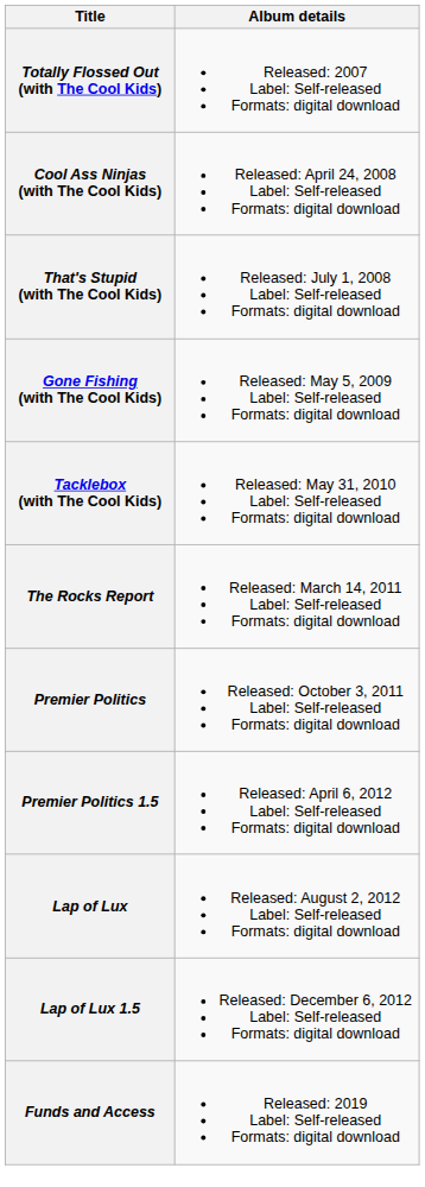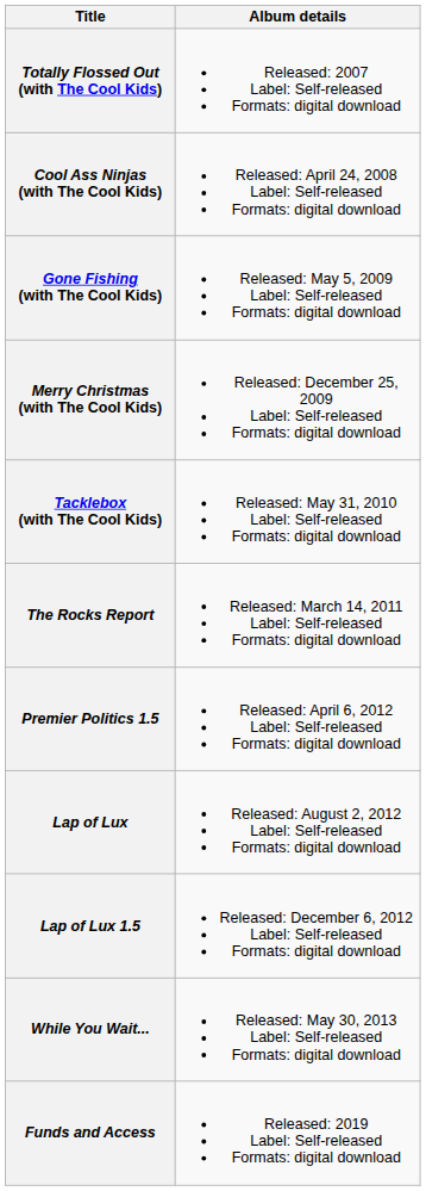- row: That's Stupid (with The Cool Kids) | Released: July 1, 2008 Label: Self-released Formats: digital download
+ row: Merry Christmas (with The Cool Kids) | Released: December 25, 2009 Label: Self-released Formats: digital download
- row: Premier Politics | Released: October 3, 2011 Label: Self-released Formats: digital download
+ row: While You Wait... | Released: May 30, 2013 Label: Self-released Formats: digital download
